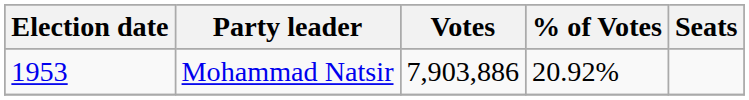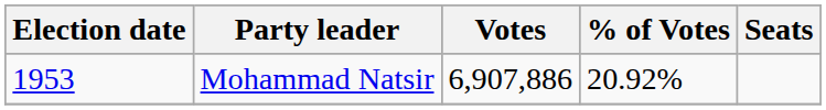Mohammad Natsir | Votes: 7,903,886 -> 6,907,886
